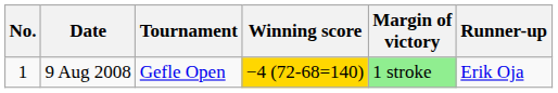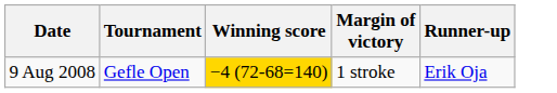- column: No. | 1
9 Aug 2008 | Margin of victory: lightgreen background -> no background
